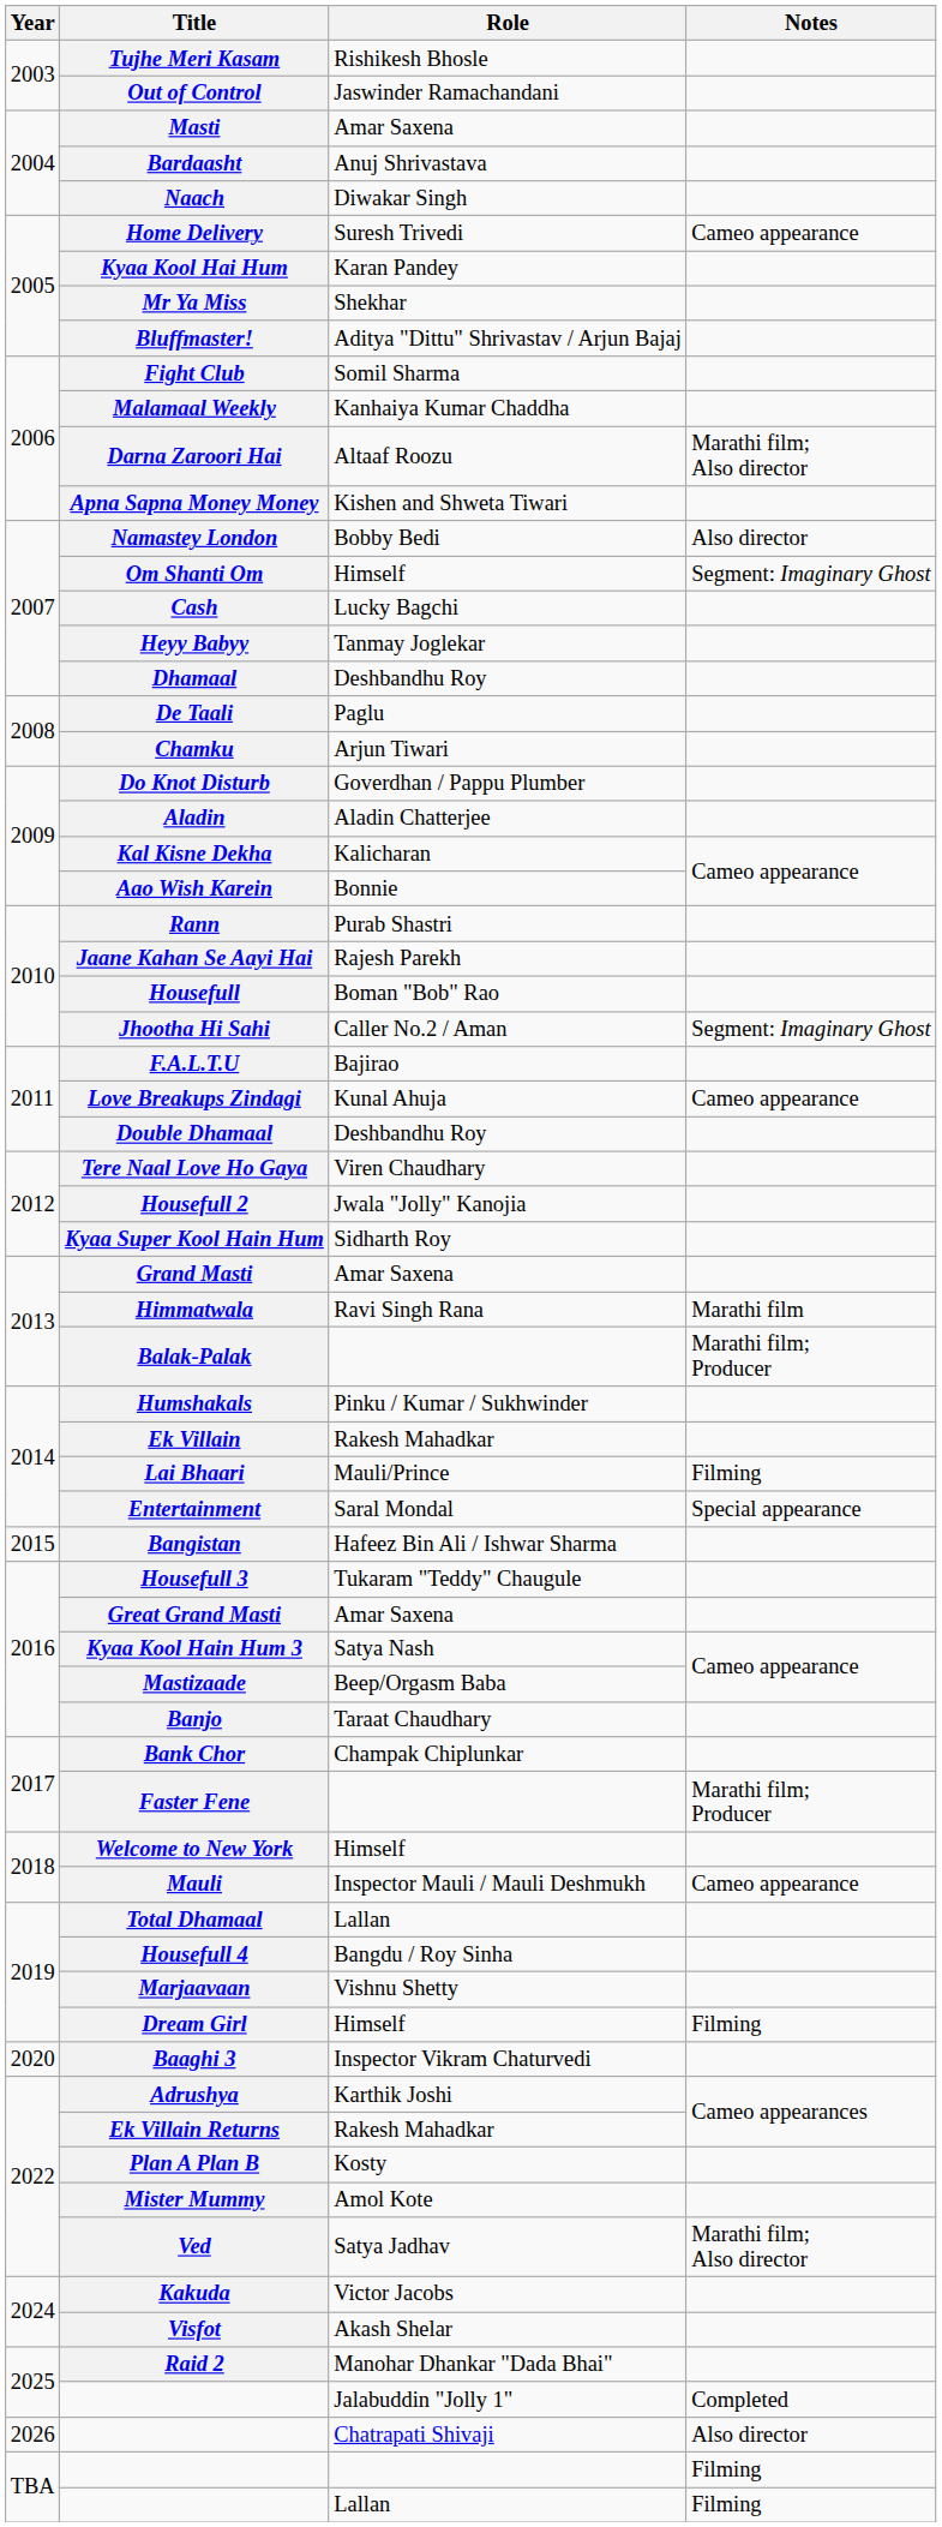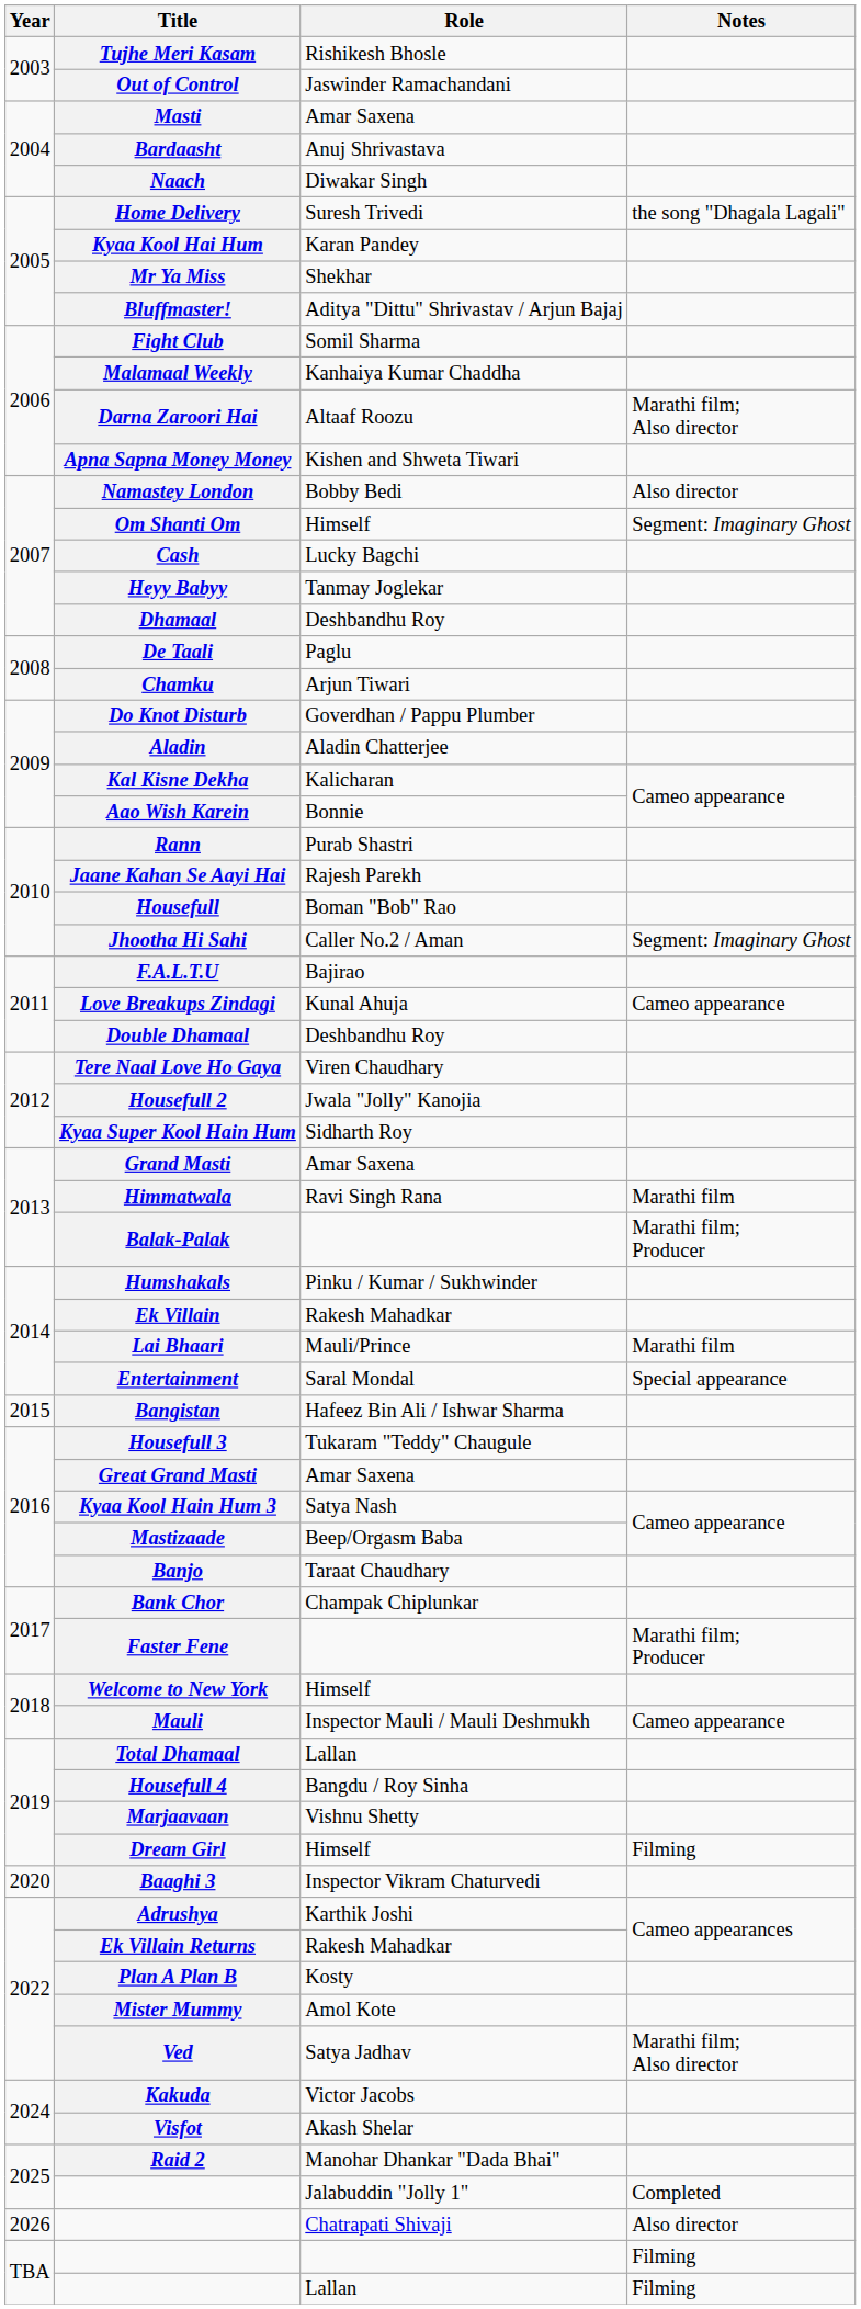Home Delivery | Notes: Cameo appearance -> the song "Dhagala Lagali"
Lai Bhaari | Notes: Filming -> Marathi film
